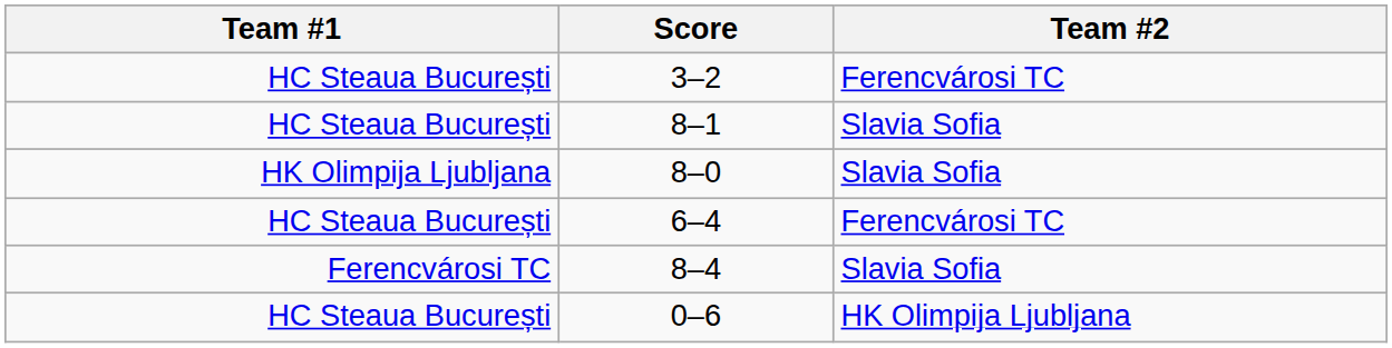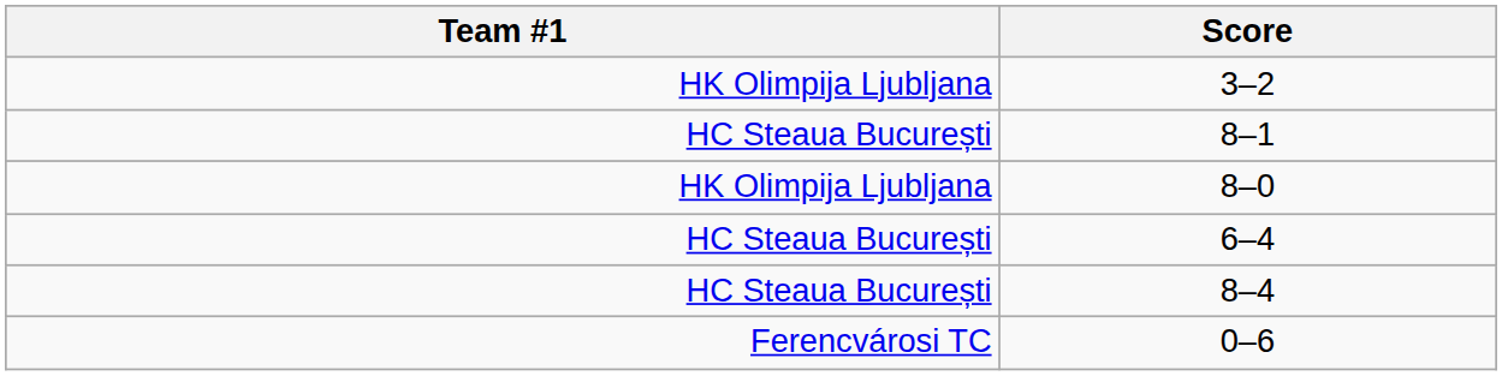- column: Team #2 | Ferencvárosi TC | Slavia Sofia | Slavia Sofia | Ferencvárosi TC | Slavia Sofia | HK Olimpija Ljubljana
3–2 | Team #1: HC Steaua București -> HK Olimpija Ljubljana
8–4 | Team #1: Ferencvárosi TC -> HC Steaua București
0–6 | Team #1: HC Steaua București -> Ferencvárosi TC
